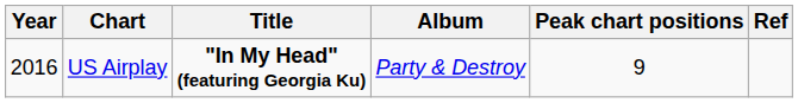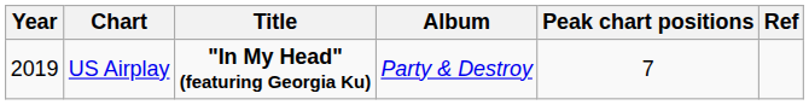US Airplay | Year: 2016 -> 2019
US Airplay | Peak chart positions: 9 -> 7
